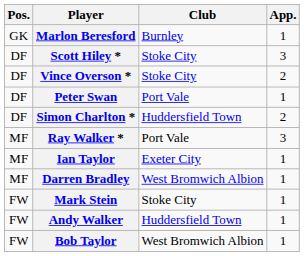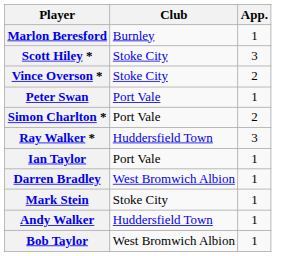- column: Pos. | GK | DF | DF | DF | DF | MF | MF | MF | FW | FW | FW
Simon Charlton * | Club: Huddersfield Town -> Port Vale
Ray Walker * | Club: Port Vale -> Huddersfield Town
Ian Taylor | Club: Exeter City -> Port Vale
